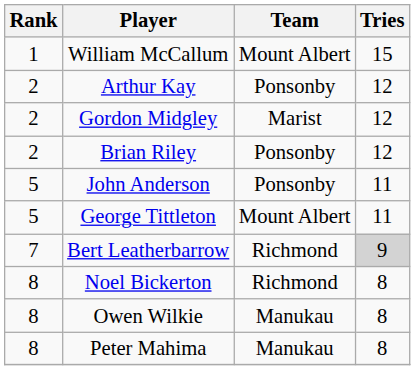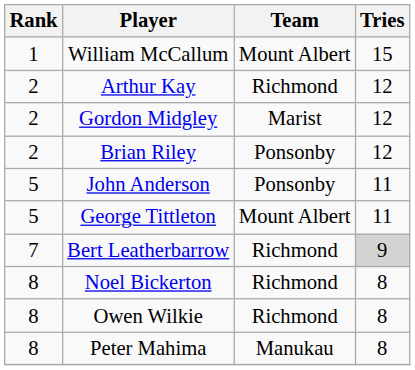Arthur Kay | Team: Ponsonby -> Richmond
Owen Wilkie | Team: Manukau -> Richmond
